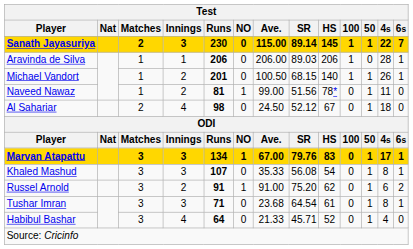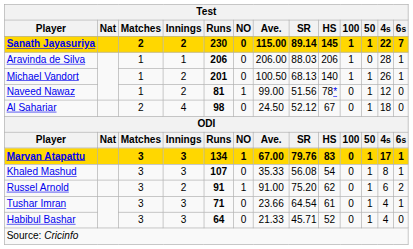Sanath Jayasuriya | Innings: 3 -> 2
Aravinda de Silva | SR: 89.03 -> 88.03
Michael Vandort | SR: 68.15 -> 68.13
Naveed Nawaz | 4s: 11 -> 12
Tushar Imran | Ave.: 23.68 -> 23.66
Tushar Imran | 4s: 8 -> 4
Habibul Bashar | Innings: 4 -> 3
